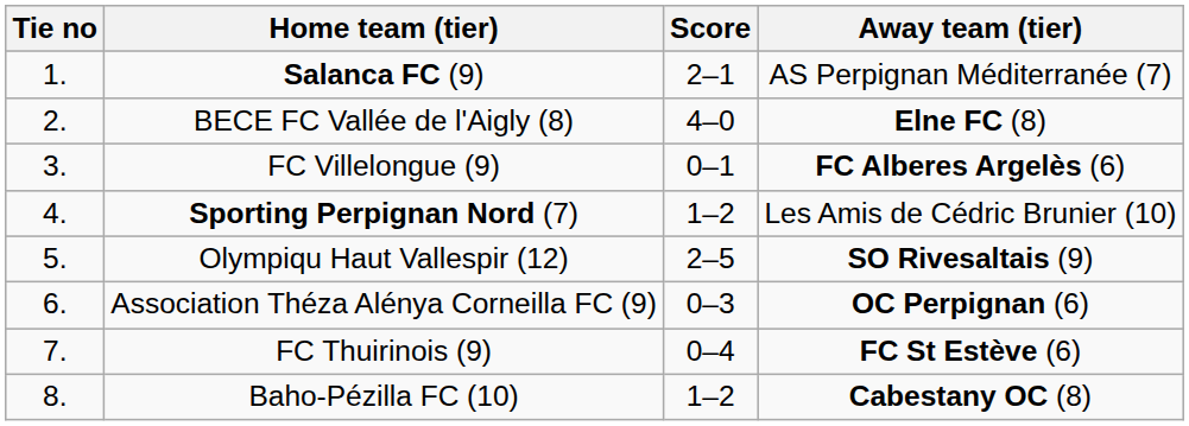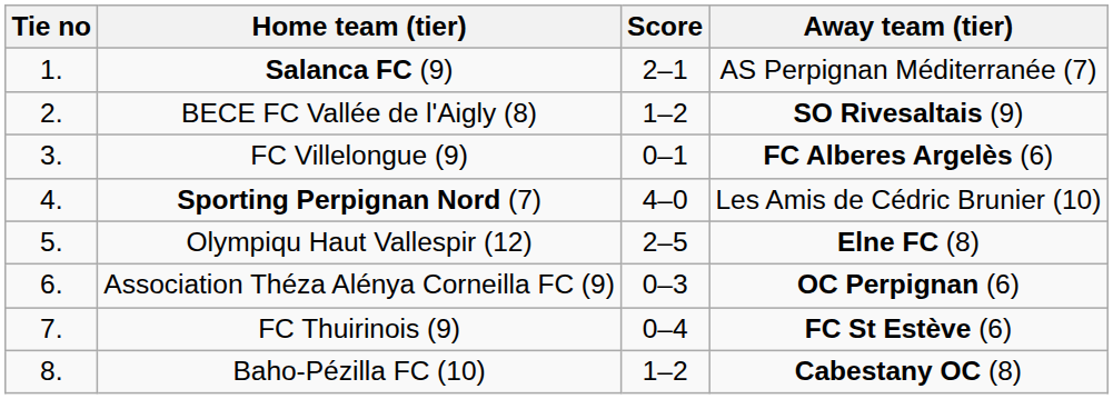BECE FC Vallée de l'Aigly (8) | Score: 4–0 -> 1–2
BECE FC Vallée de l'Aigly (8) | Away team (tier): Elne FC (8) -> SO Rivesaltais (9)
Sporting Perpignan Nord (7) | Score: 1–2 -> 4–0
Olympiqu Haut Vallespir (12) | Away team (tier): SO Rivesaltais (9) -> Elne FC (8)
